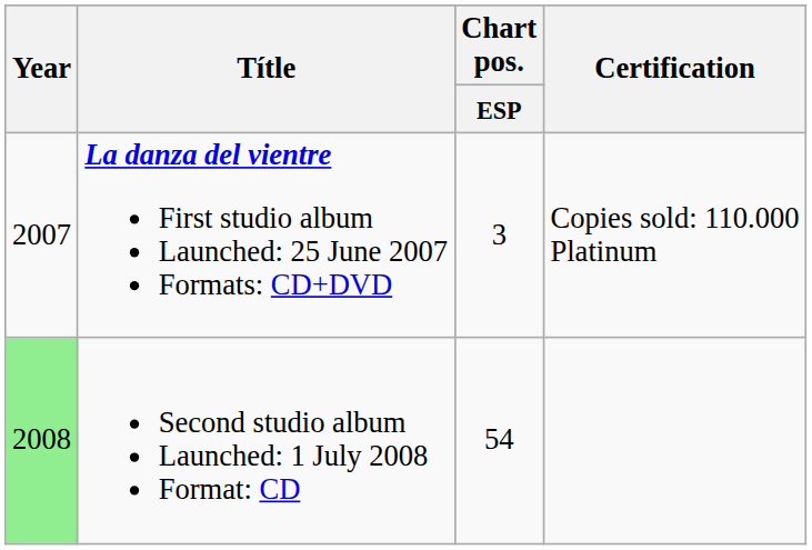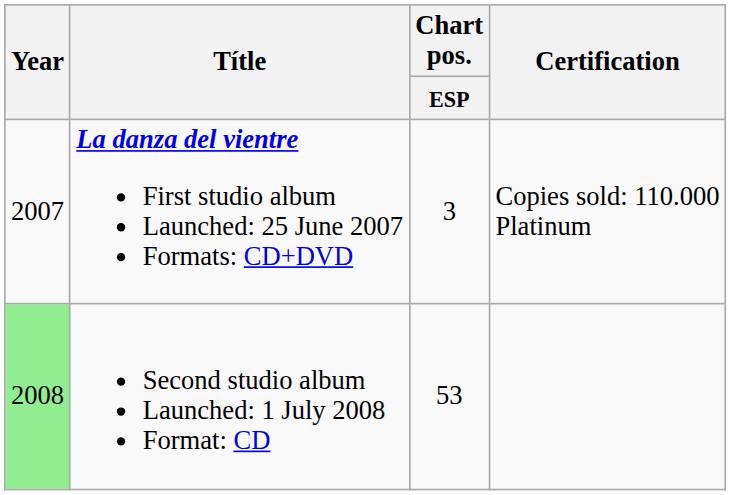Second studio album Launched: 1 July 2008 Format: CD | Chart pos. / ESP: 54 -> 53
